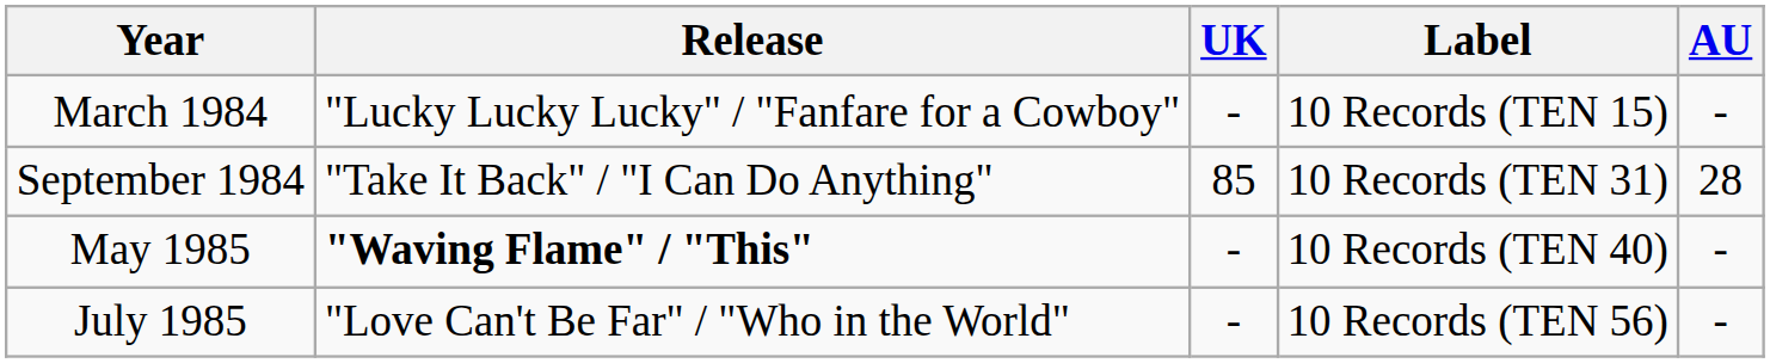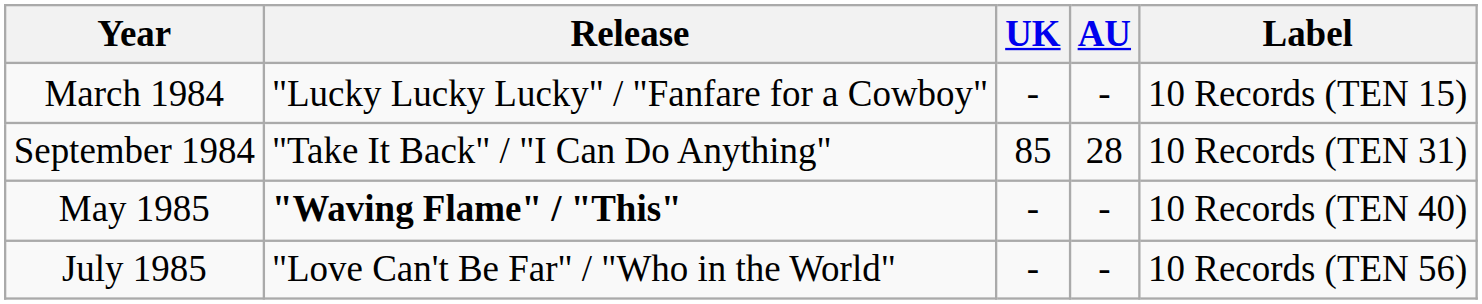columns swapped: AU <-> Label
